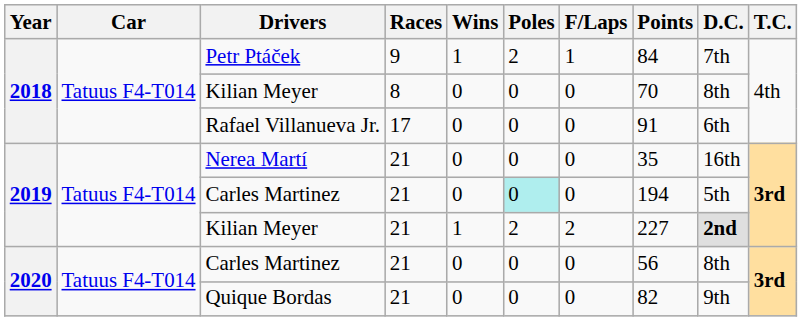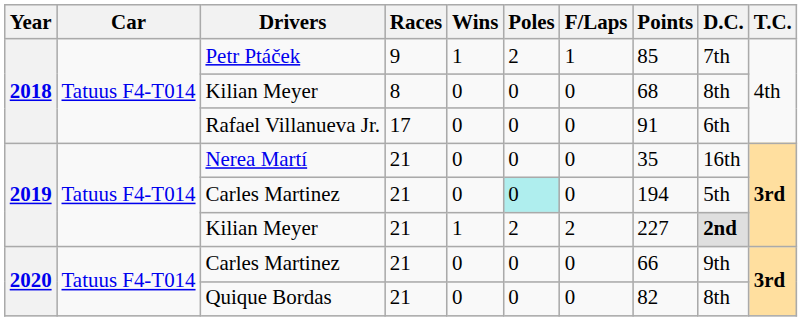Petr Ptáček | Points: 84 -> 85
2018 / Kilian Meyer | Points: 70 -> 68
2020 / Carles Martinez | Points: 56 -> 66
2020 / Carles Martinez | D.C.: 8th -> 9th
Quique Bordas | D.C.: 9th -> 8th
